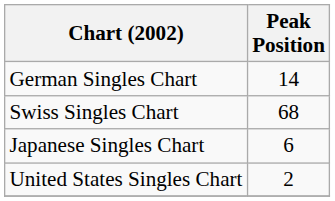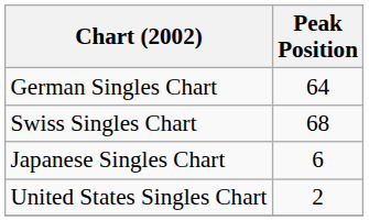German Singles Chart | Peak Position: 14 -> 64
